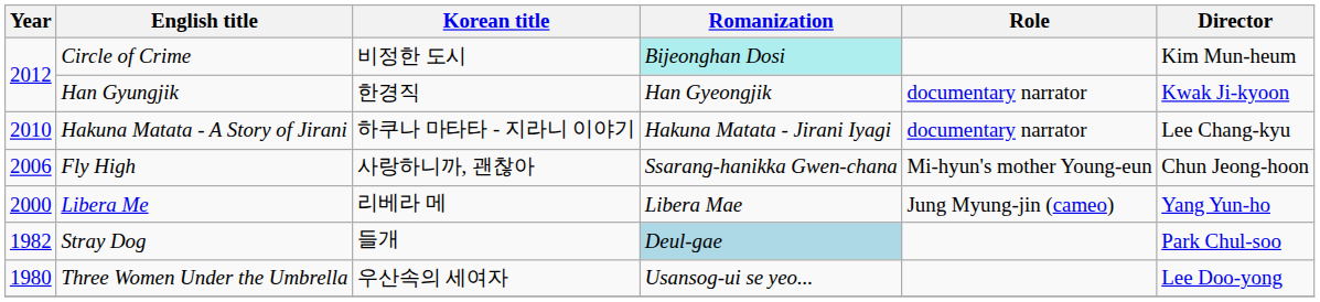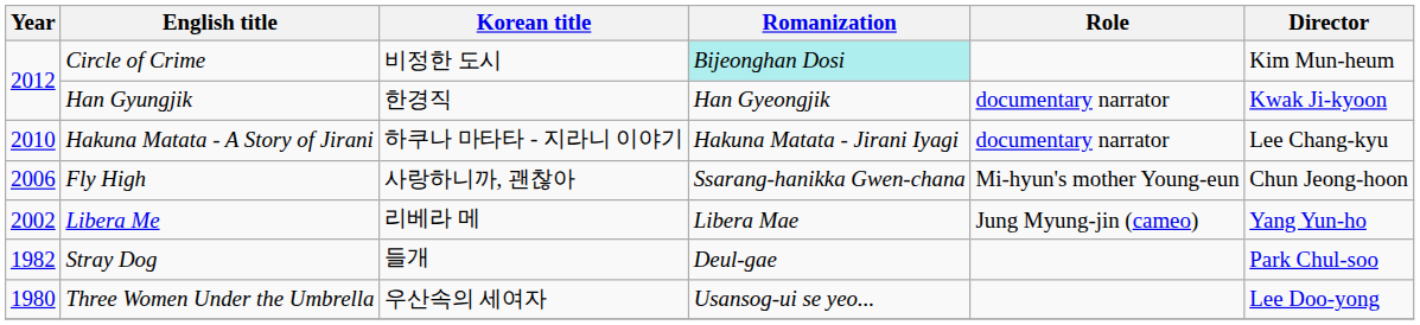Libera Me | Year: 2000 -> 2002
Stray Dog | Romanization: lightblue background -> no background
